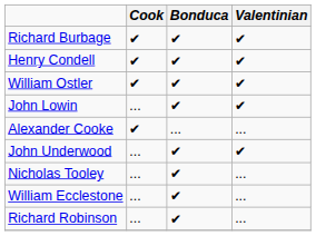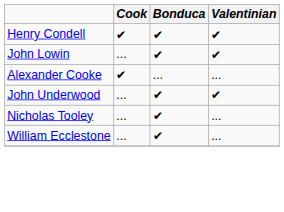- row: Richard Burbage | ✔ | ✔ | ✔
- row: William Ostler | ✔ | ✔ | ✔
- row: Richard Robinson | ... | ✔ | ...
